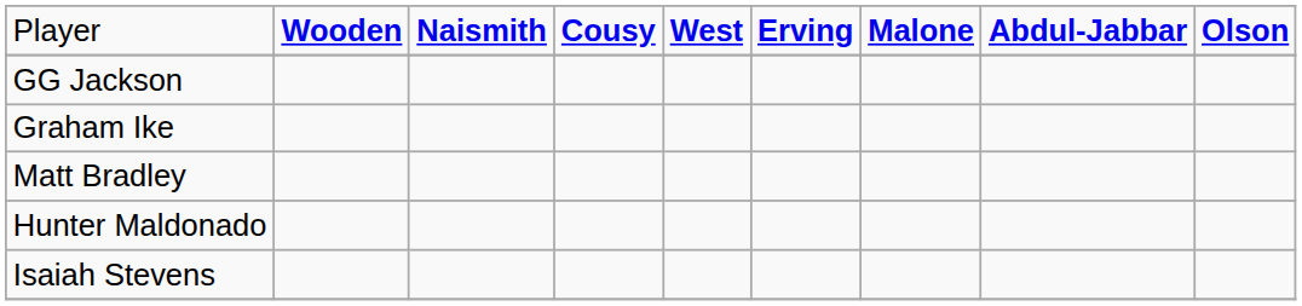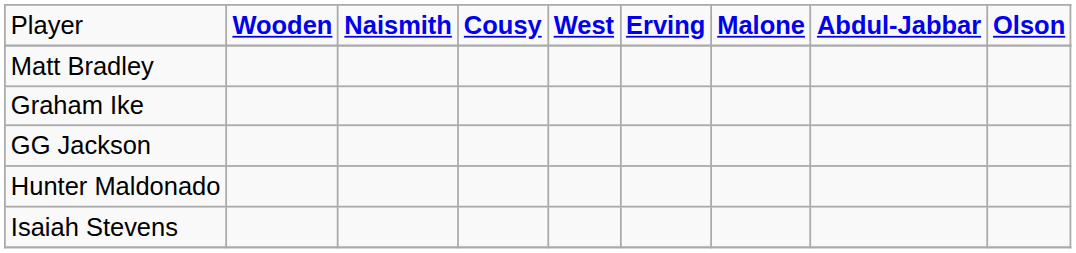rows swapped: Matt Bradley <-> GG Jackson
